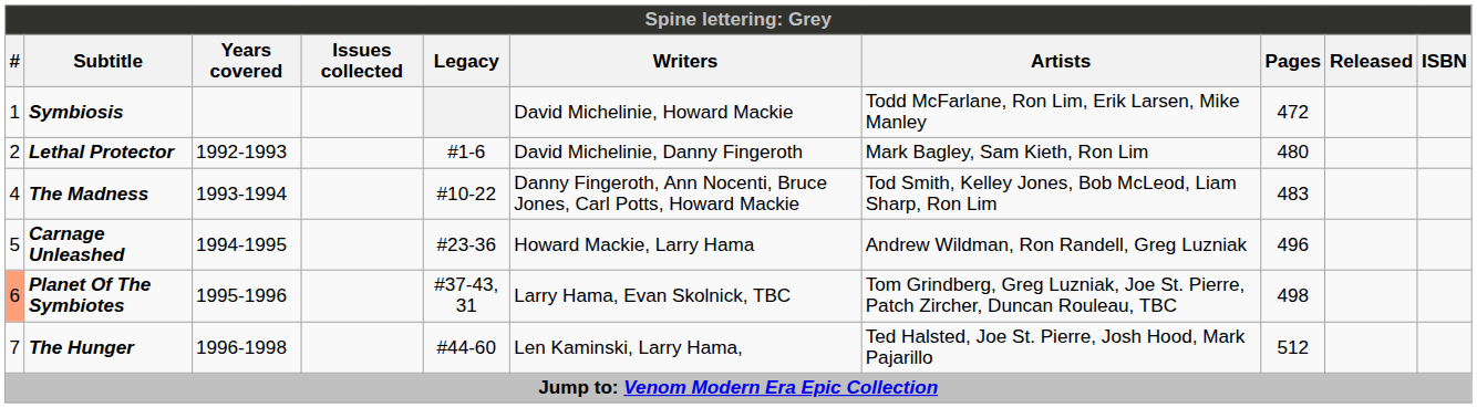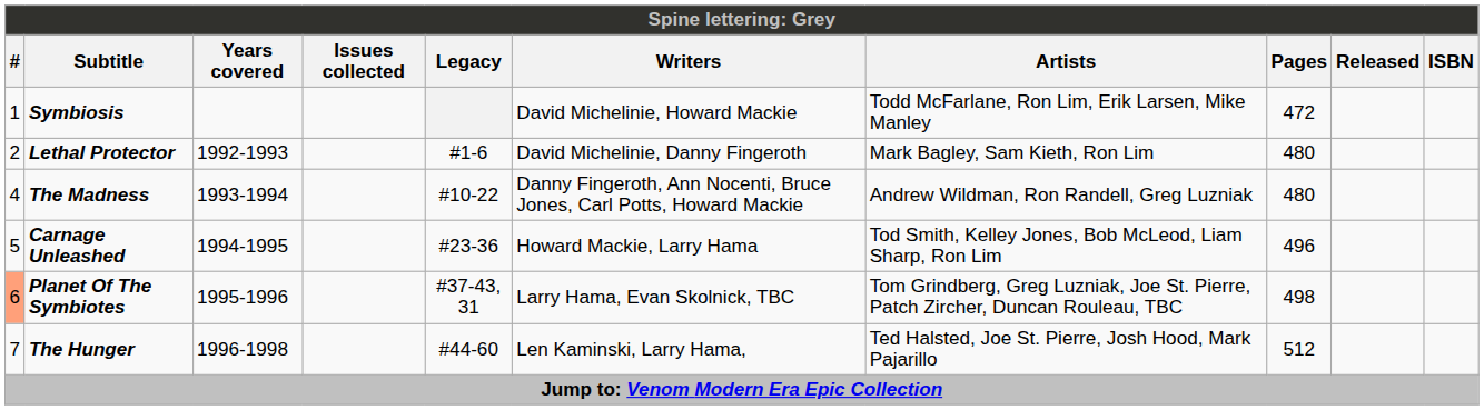The Madness | Artists: Tod Smith, Kelley Jones, Bob McLeod, Liam Sharp, Ron Lim -> Andrew Wildman, Ron Randell, Greg Luzniak
The Madness | Pages: 483 -> 480
Carnage Unleashed | Artists: Andrew Wildman, Ron Randell, Greg Luzniak -> Tod Smith, Kelley Jones, Bob McLeod, Liam Sharp, Ron Lim
